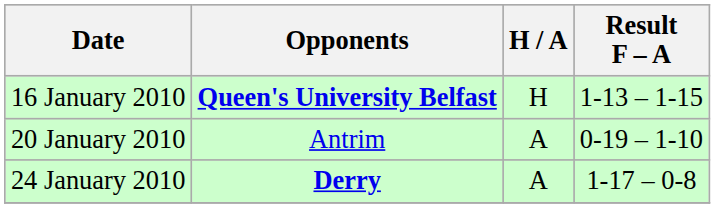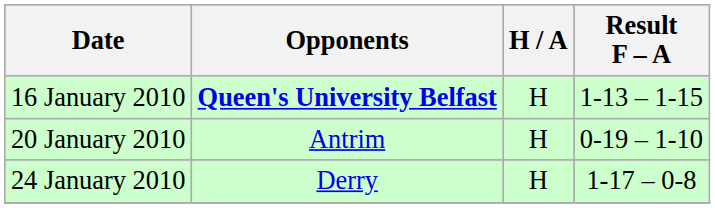20 January 2010 | H / A: A -> H
24 January 2010 | Opponents: bold -> normal
24 January 2010 | H / A: A -> H
